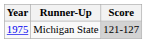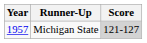Michigan State | Year: 1975 -> 1957
